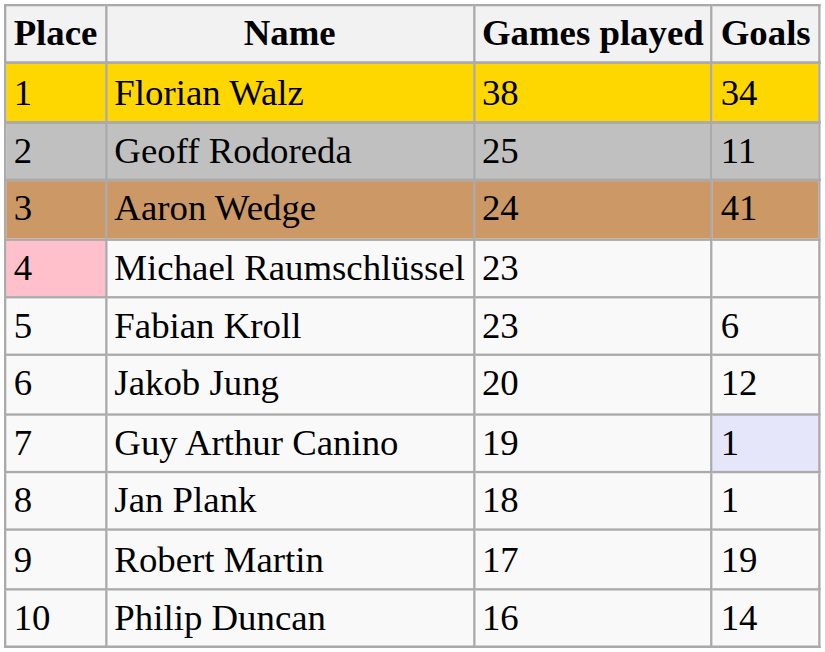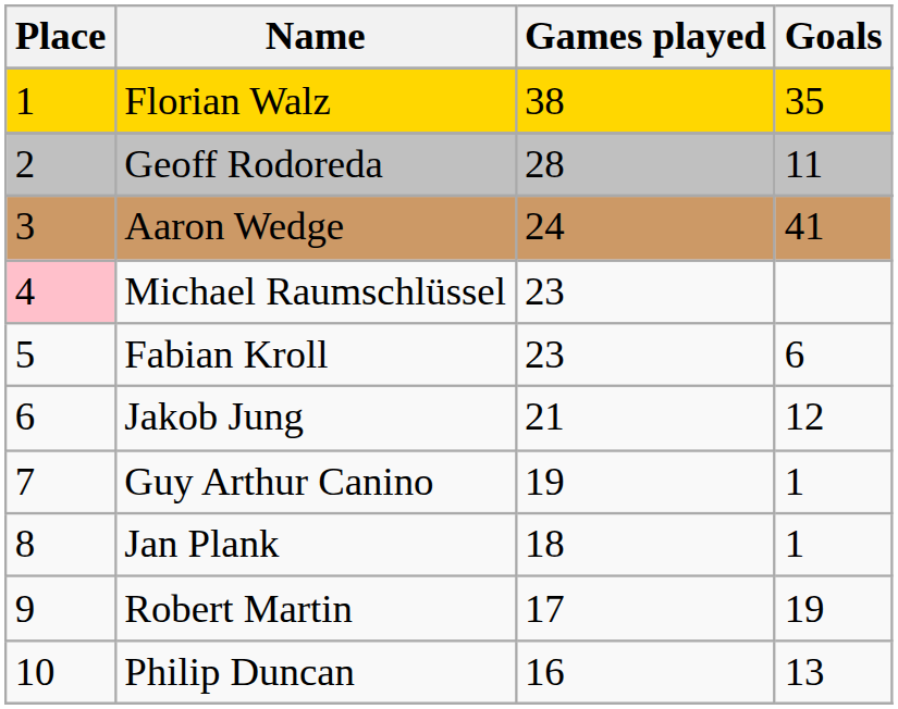Florian Walz | Goals: 34 -> 35
Geoff Rodoreda | Games played: 25 -> 28
Jakob Jung | Games played: 20 -> 21
Guy Arthur Canino | Goals: lavender background -> no background
Philip Duncan | Goals: 14 -> 13
